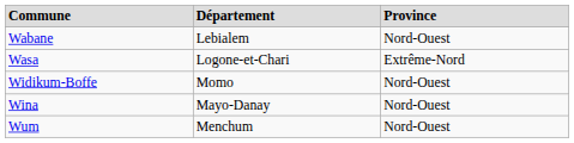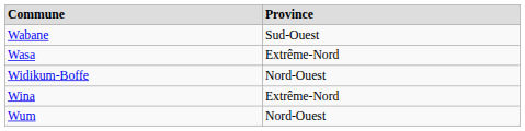- column: Département | Lebialem | Logone-et-Chari | Momo | Mayo-Danay | Menchum
Wabane | Province: Nord-Ouest -> Sud-Ouest
Wina | Province: Nord-Ouest -> Extrême-Nord
